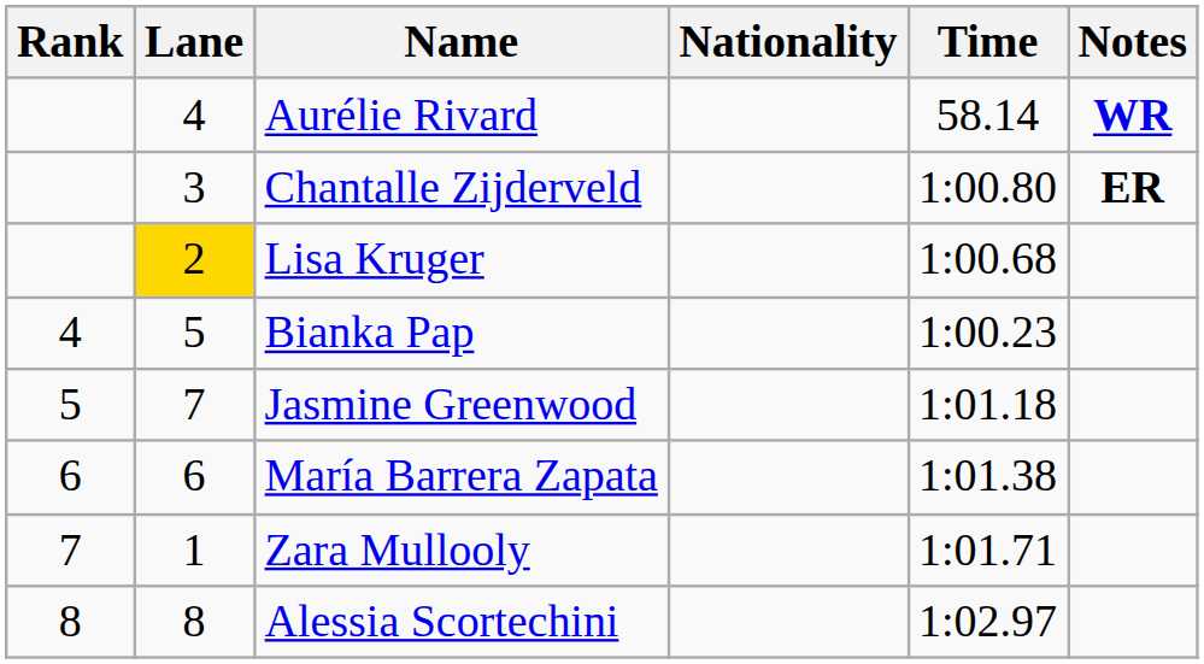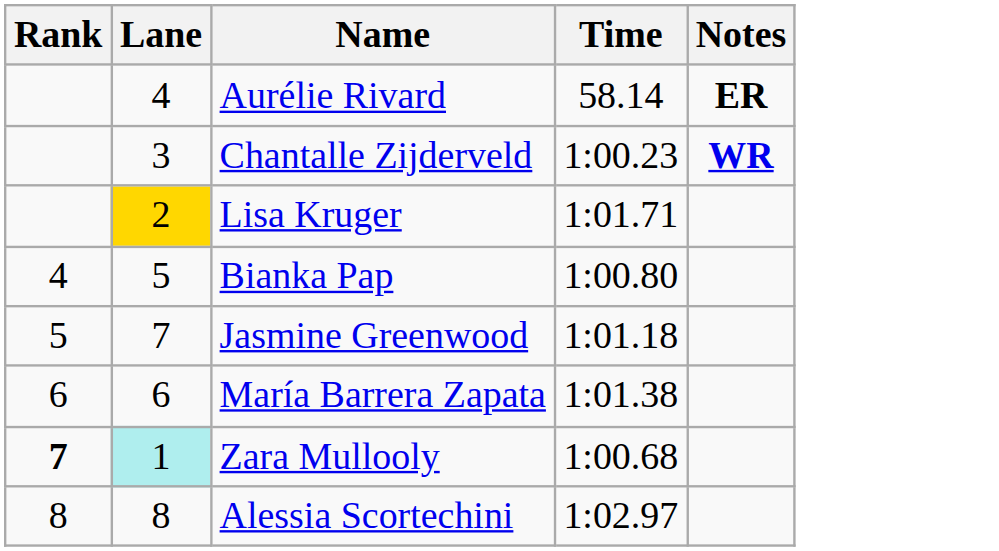- column: Nationality
Aurélie Rivard | Notes: WR -> ER
Chantalle Zijderveld | Time: 1:00.80 -> 1:00.23
Chantalle Zijderveld | Notes: ER -> WR
Lisa Kruger | Time: 1:00.68 -> 1:01.71
Bianka Pap | Time: 1:00.23 -> 1:00.80
Zara Mullooly | Rank: normal -> bold
Zara Mullooly | Lane: no background -> paleturquoise background
Zara Mullooly | Time: 1:01.71 -> 1:00.68
